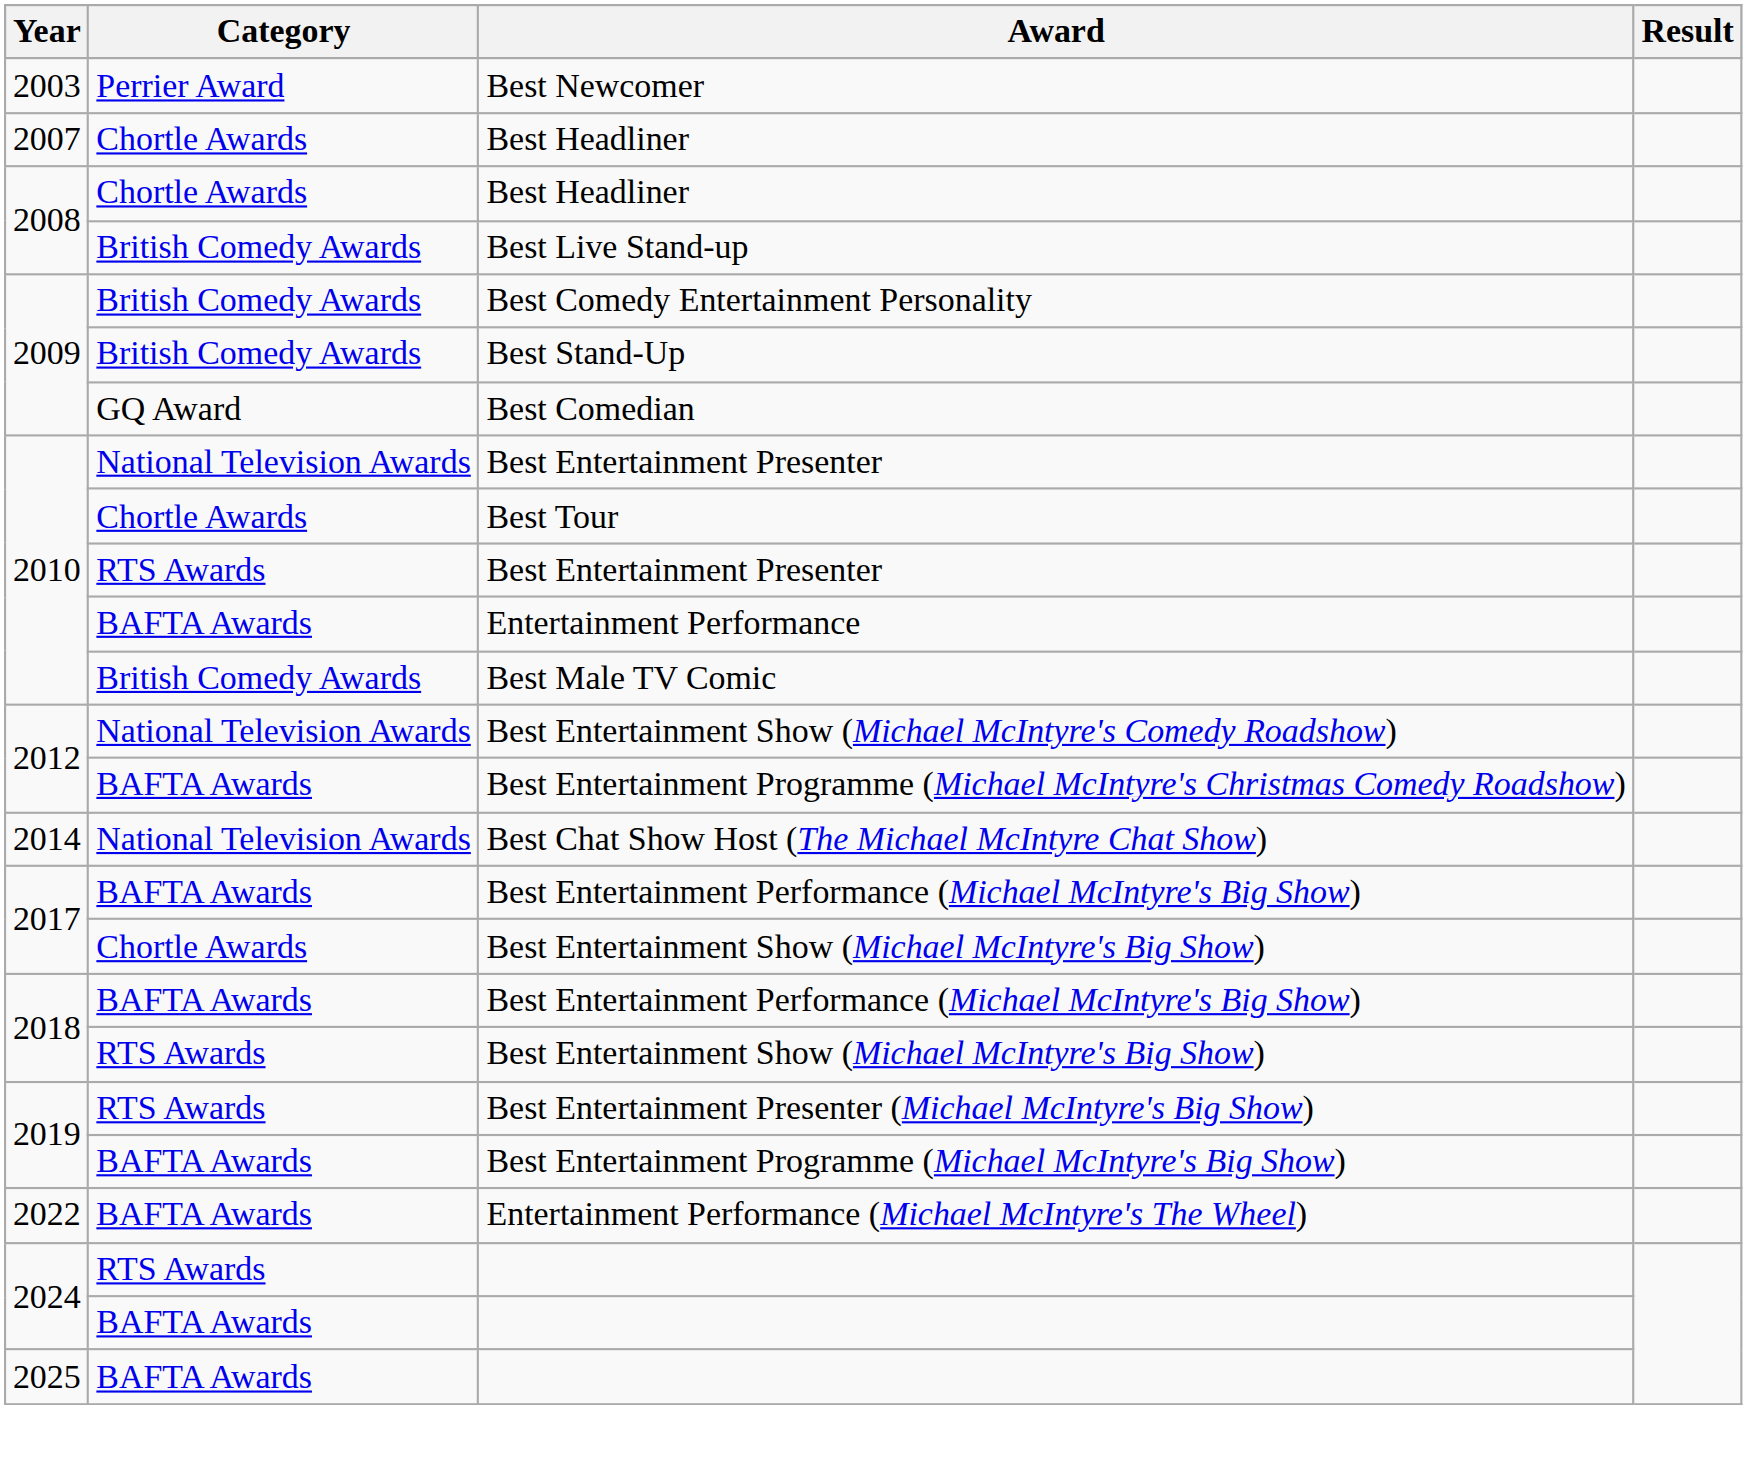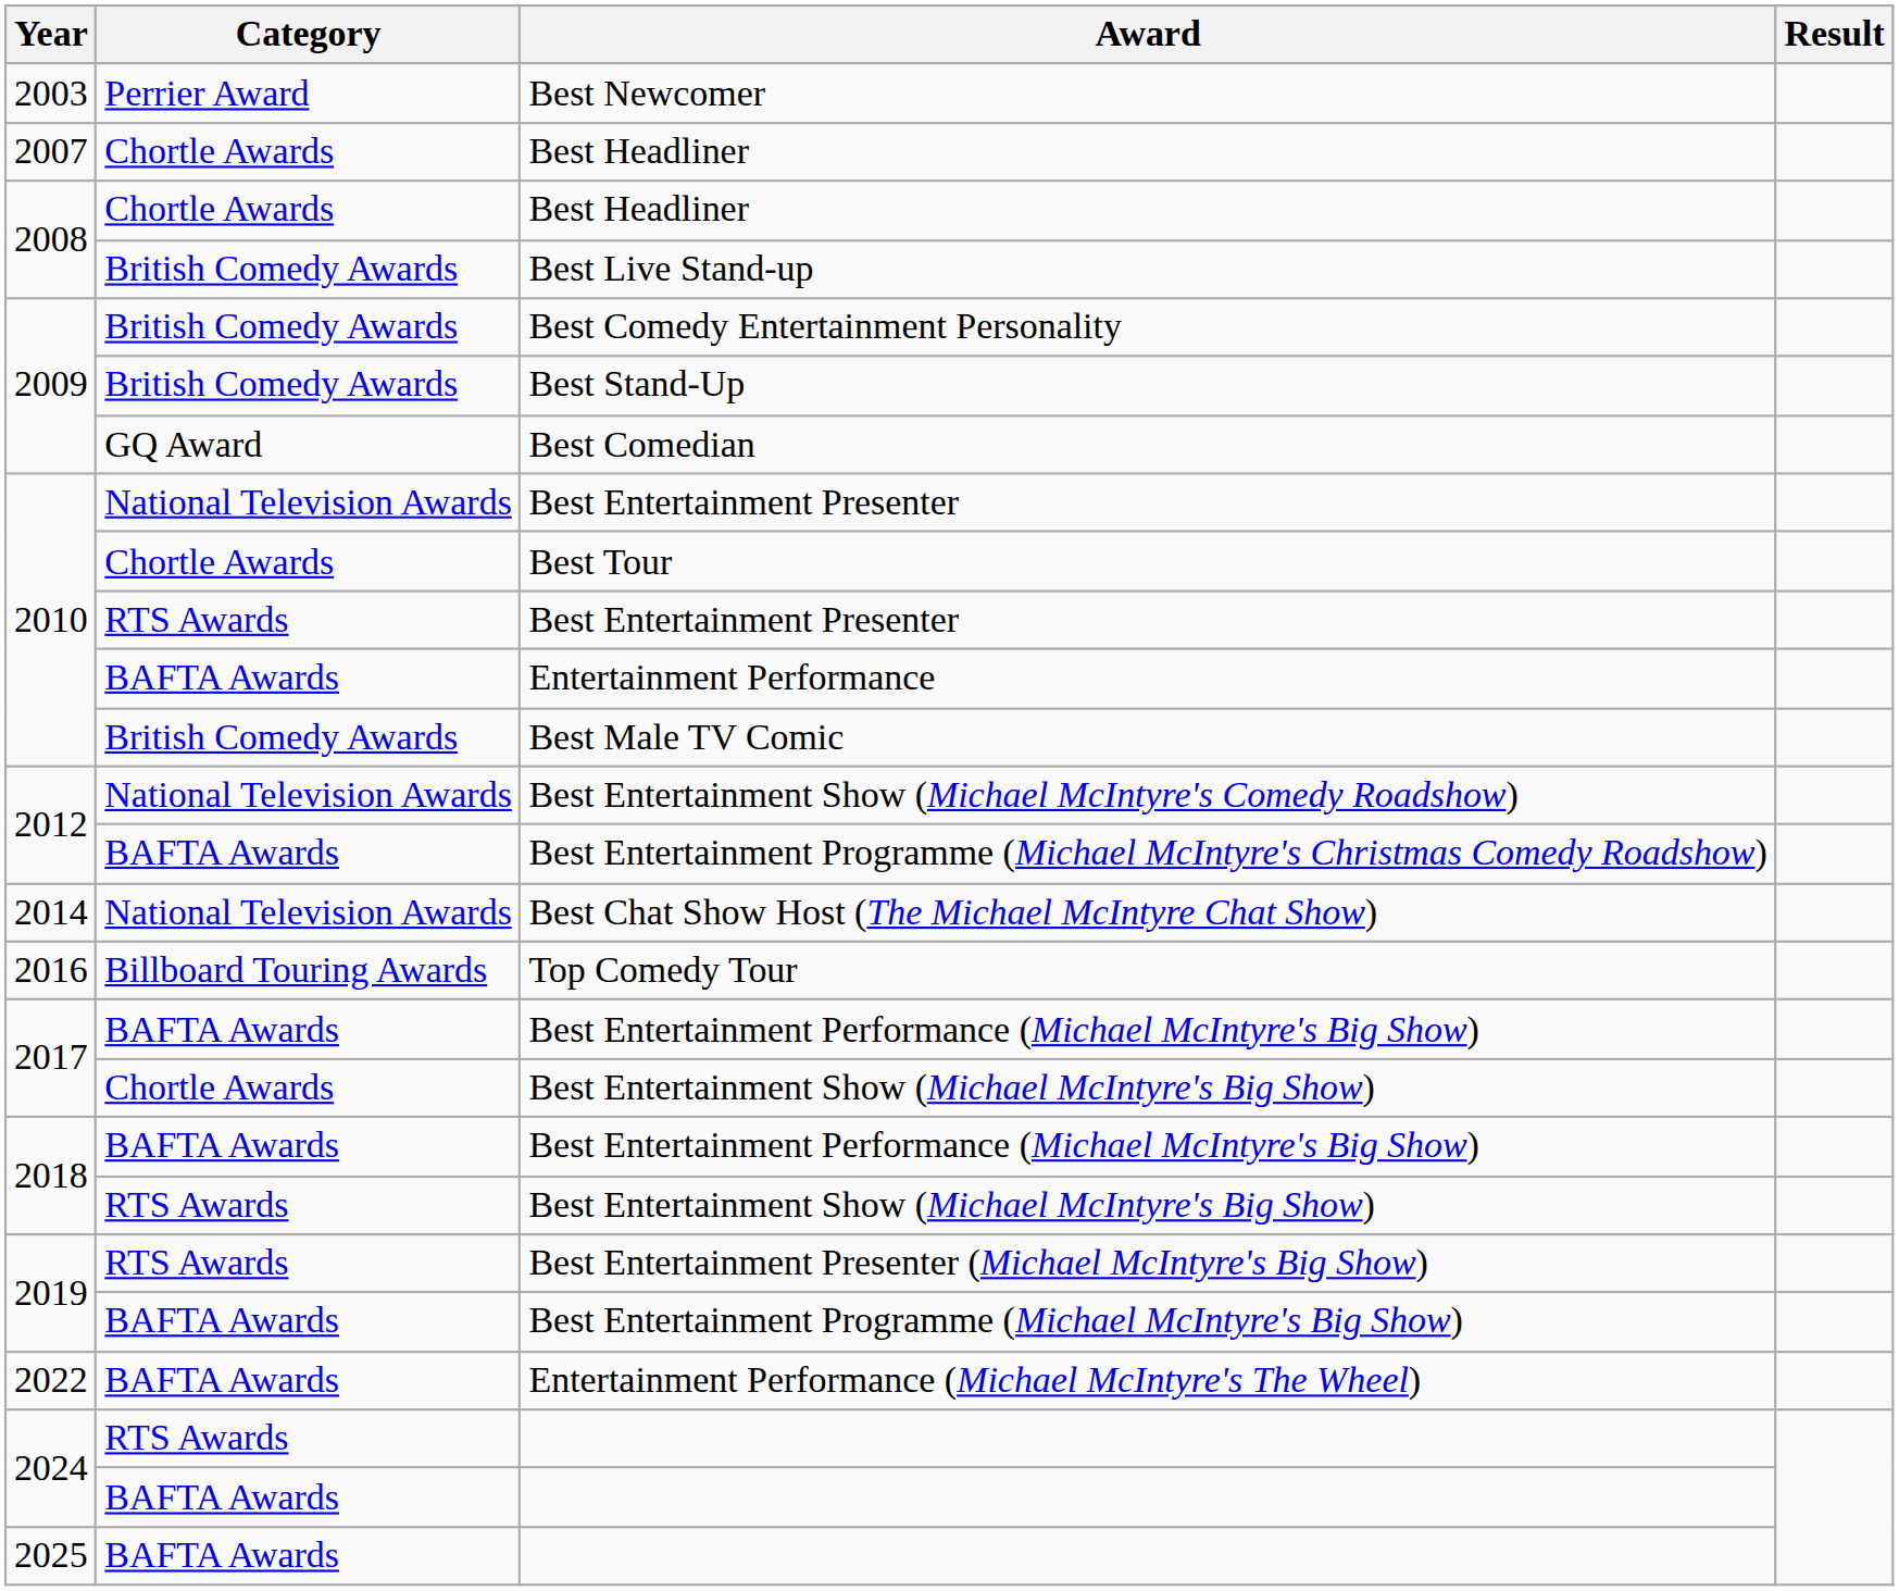+ row: 2016 | Billboard Touring Awards | Top Comedy Tour
